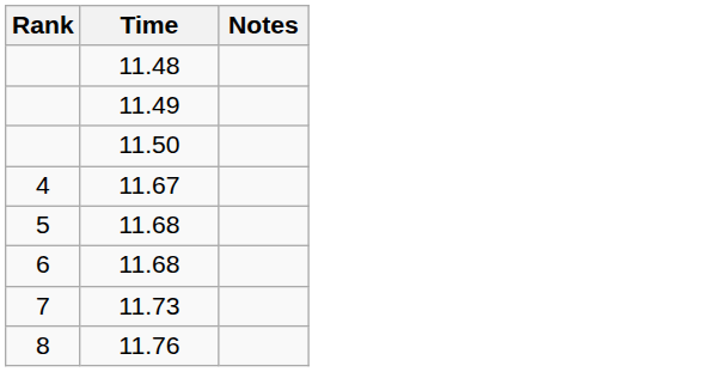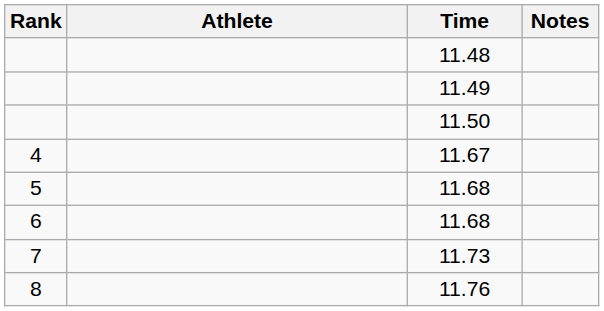+ column: Athlete
